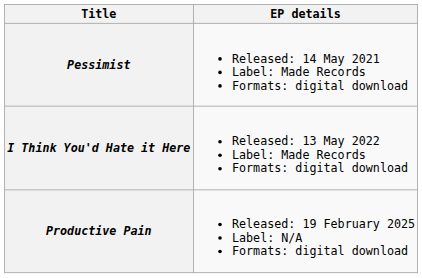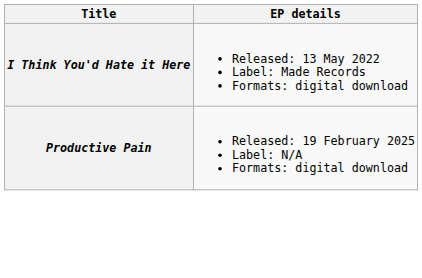- row: Pessimist | Released: 14 May 2021 Label: Made Records Formats: digital download
